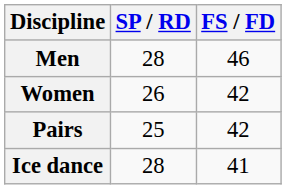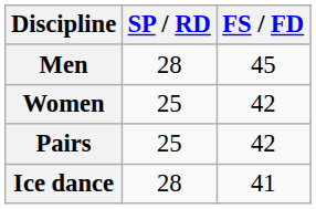Men | FS / FD: 46 -> 45
Women | SP / RD: 26 -> 25
